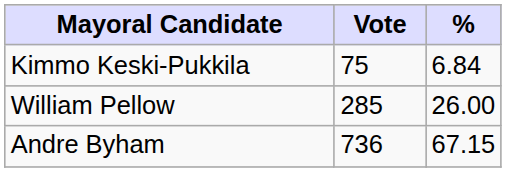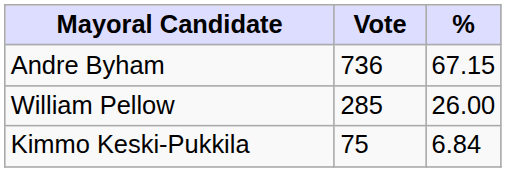rows swapped: Andre Byham <-> Kimmo Keski-Pukkila
